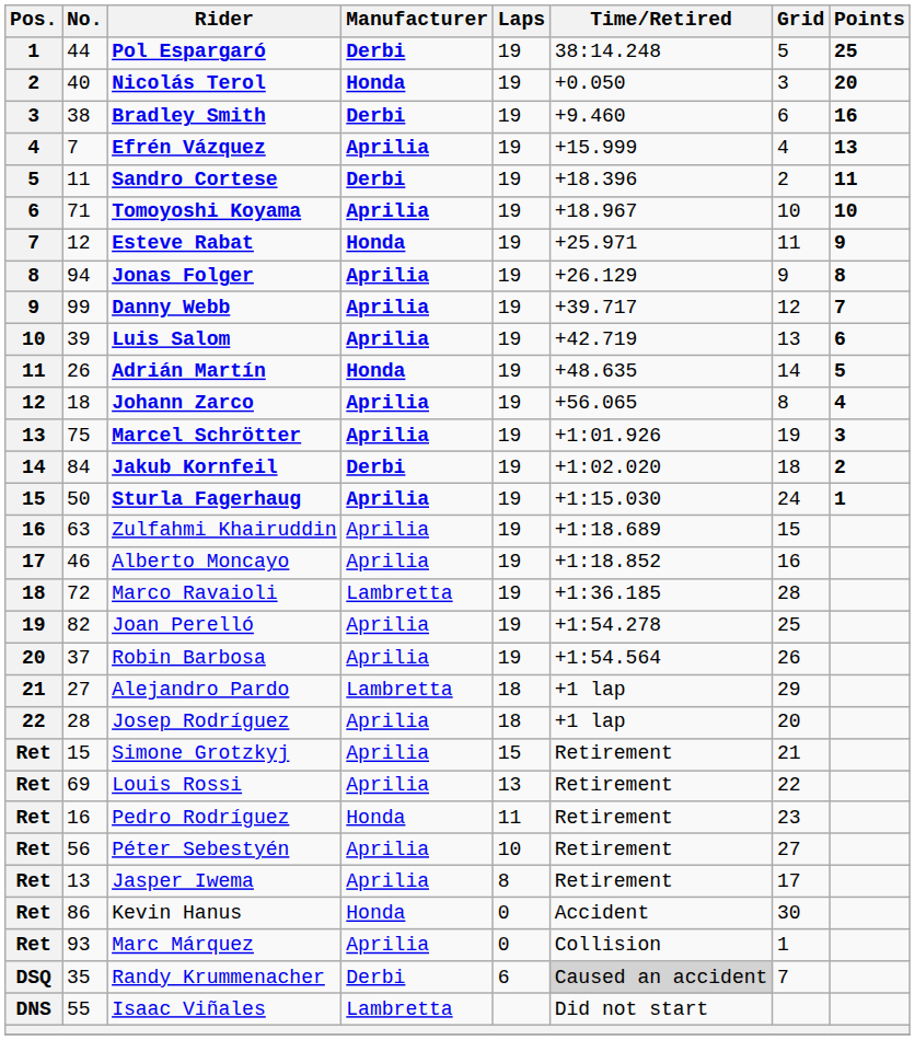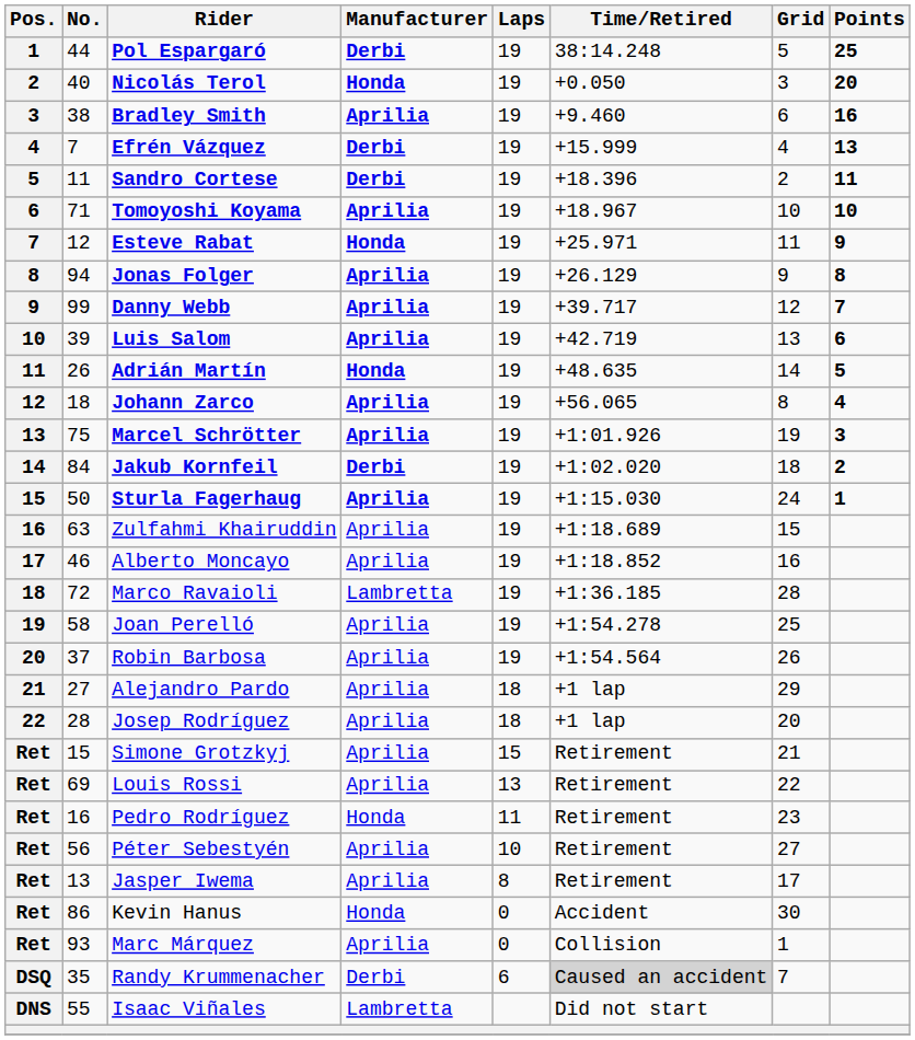Bradley Smith | Manufacturer: Derbi -> Aprilia
Efrén Vázquez | Manufacturer: Aprilia -> Derbi
Joan Perelló | No.: 82 -> 58
Alejandro Pardo | Manufacturer: Lambretta -> Aprilia
